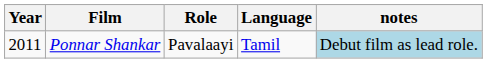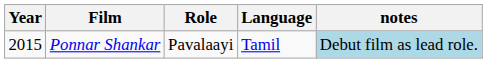Ponnar Shankar | Year: 2011 -> 2015
